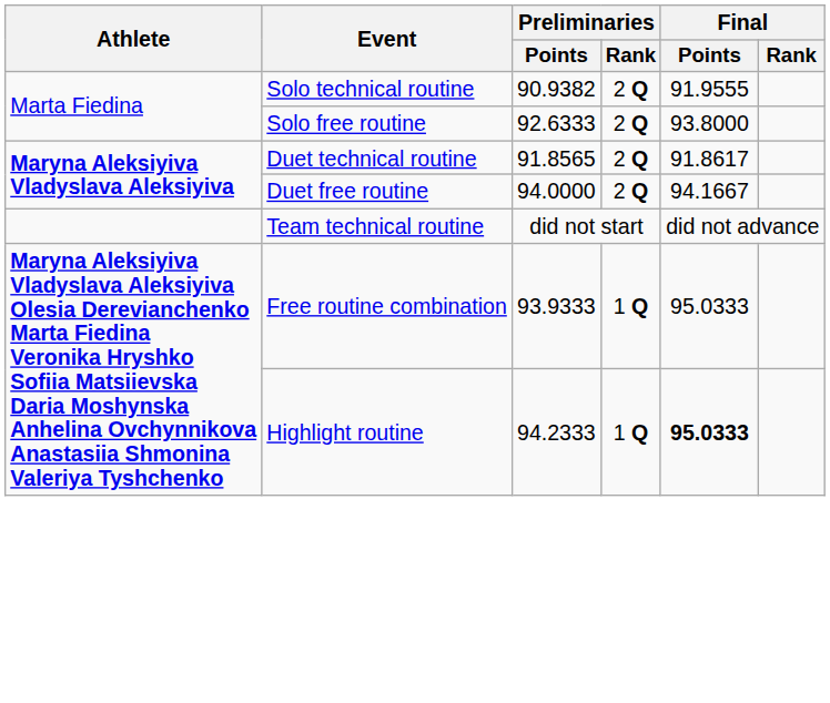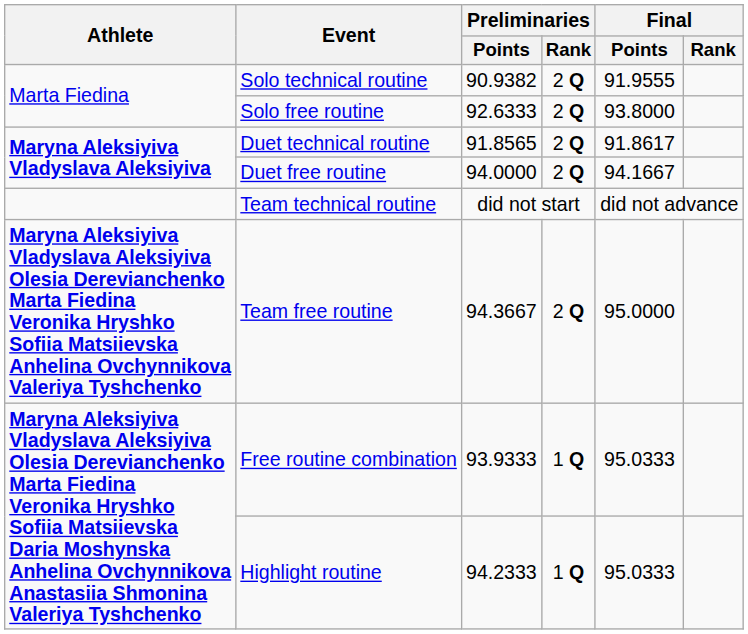+ row: Maryna Aleksiyiva Vladyslava Aleksiyiva Olesia Derevianchenko Marta Fiedina Veronika Hryshko Sofiia Matsiievska Anhelina Ovchynnikova Valeriya Tyshchenko | Team free routine | 94.3667 | 2 Q | 95.0000
Highlight routine | Final / Points: bold -> normal
